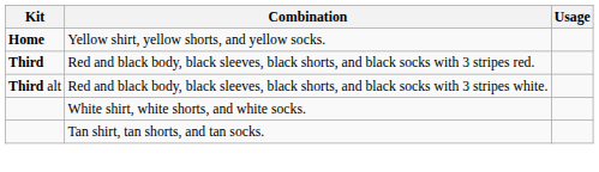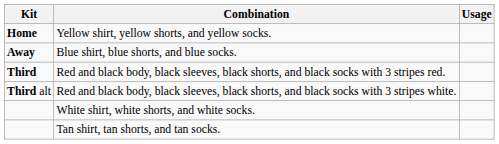+ row: Away | Blue shirt, blue shorts, and blue socks.
